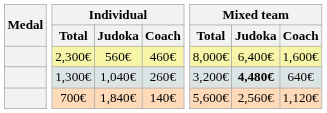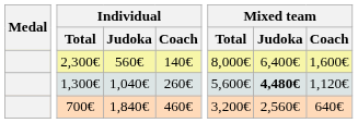2,300€ | Individual / Coach: 460€ -> 140€
1,300€ | Mixed team / Total: 3,200€ -> 5,600€
1,300€ | Mixed team / Coach: 640€ -> 1,120€
700€ | Individual / Coach: 140€ -> 460€
700€ | Mixed team / Total: 5,600€ -> 3,200€
700€ | Mixed team / Coach: 1,120€ -> 640€
